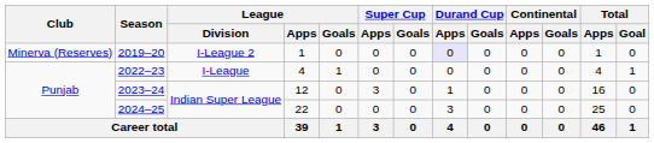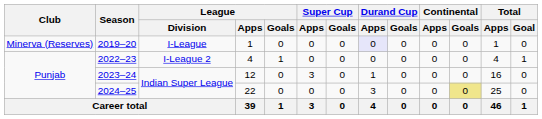2019–20 | League / Division: I-League 2 -> I-League
2022–23 | League / Division: I-League -> I-League 2
2024–25 | Continental / Goals: no background -> khaki background
